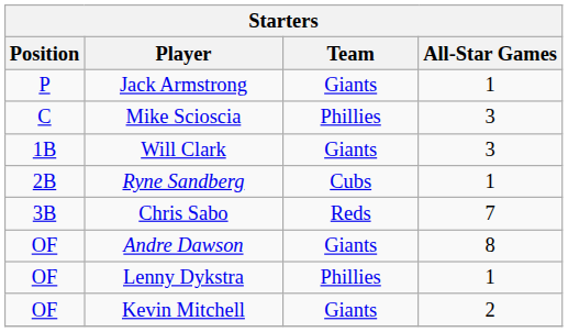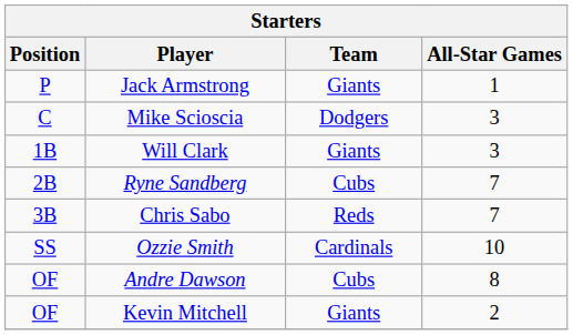Mike Scioscia | Team: Phillies -> Dodgers
Ryne Sandberg | All-Star Games: 1 -> 7
+ row: SS | Ozzie Smith | Cardinals | 10
Andre Dawson | Team: Giants -> Cubs
- row: OF | Lenny Dykstra | Phillies | 1
